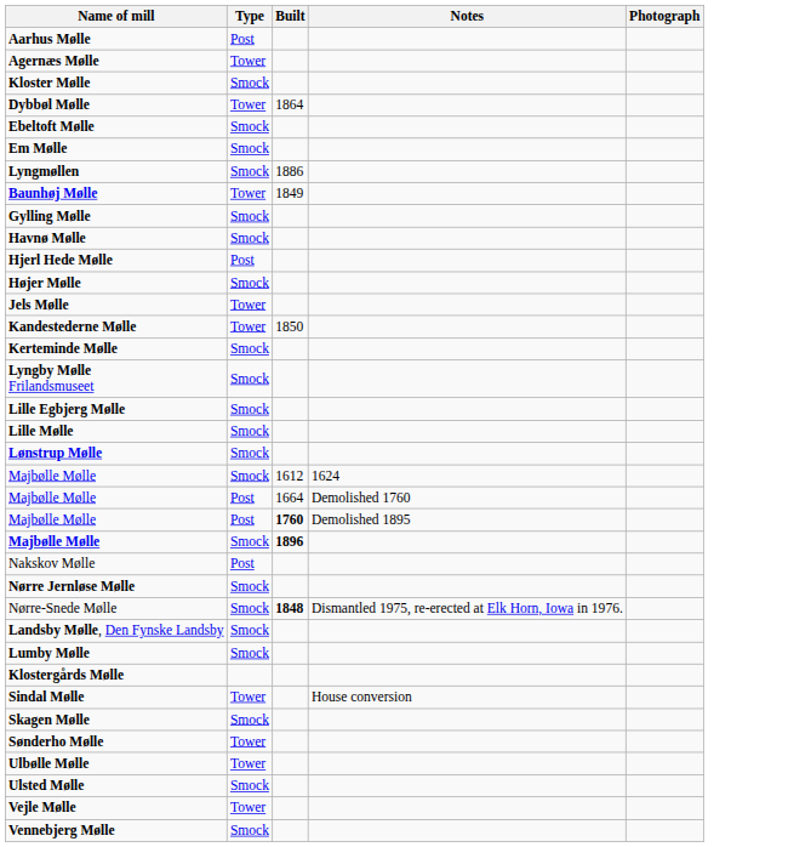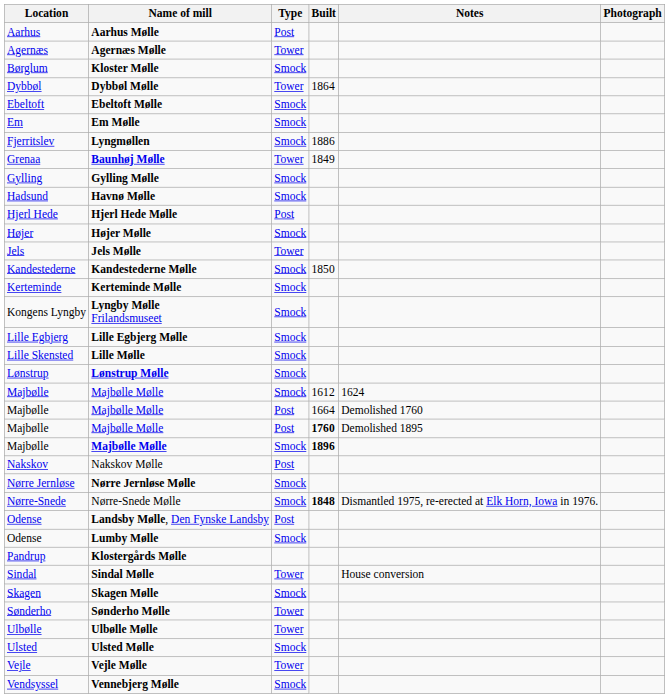+ column: Location | Aarhus | Agernæs | Børglum | Dybbøl | Ebeltoft | Em | Fjerritslev | Grenaa | Gylling | Hadsund | Hjerl Hede | Højer | Jels | Kandestederne | Kerteminde | Kongens Lyngby | Lille Egbjerg | Lille Skensted | Lønstrup | Majbølle | Majbølle | Majbølle | Majbølle | Nakskov | Nørre Jernløse | Nørre-Snede | Odense | Odense | Pandrup | Sindal | Skagen | Sønderho | Ulbølle | Ulsted | Vejle | Vendsyssel
Kandestederne Mølle | Type: Tower -> Smock
Landsby Mølle, Den Fynske Landsby | Type: Smock -> Post
